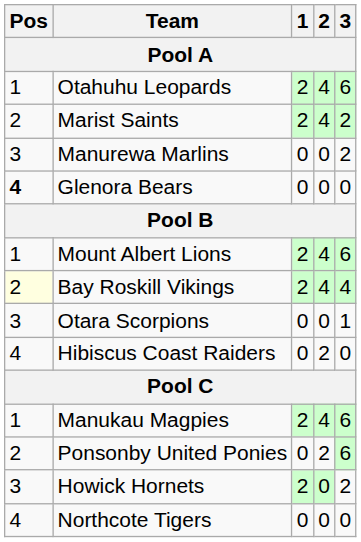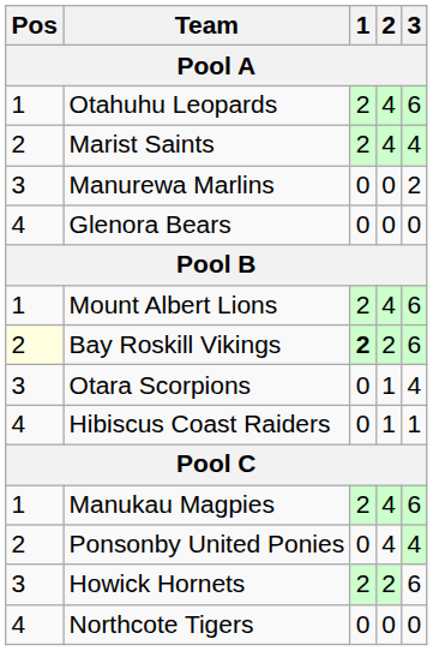Marist Saints | 3: 2 -> 4
Glenora Bears | Pos: bold -> normal
Bay Roskill Vikings | 1: normal -> bold
Bay Roskill Vikings | 2: 4 -> 2
Bay Roskill Vikings | 3: 4 -> 6
Otara Scorpions | 2: 0 -> 1
Otara Scorpions | 3: 1 -> 4
Hibiscus Coast Raiders | 2: 2 -> 1
Hibiscus Coast Raiders | 3: 0 -> 1
Ponsonby United Ponies | 2: 2 -> 4
Ponsonby United Ponies | 3: 6 -> 4
Howick Hornets | 2: 0 -> 2
Howick Hornets | 3: 2 -> 6
